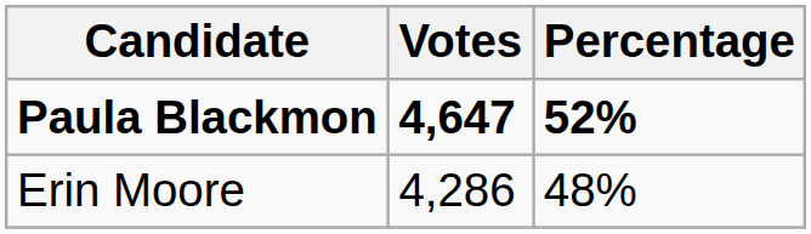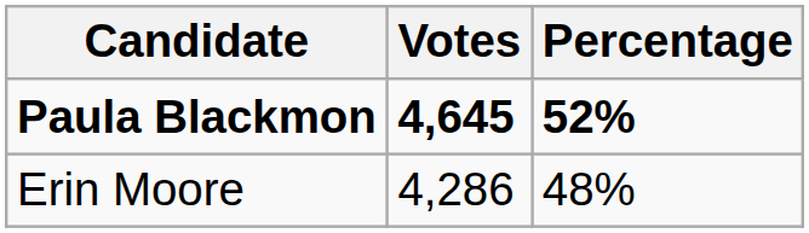Paula Blackmon | Votes: 4,647 -> 4,645
